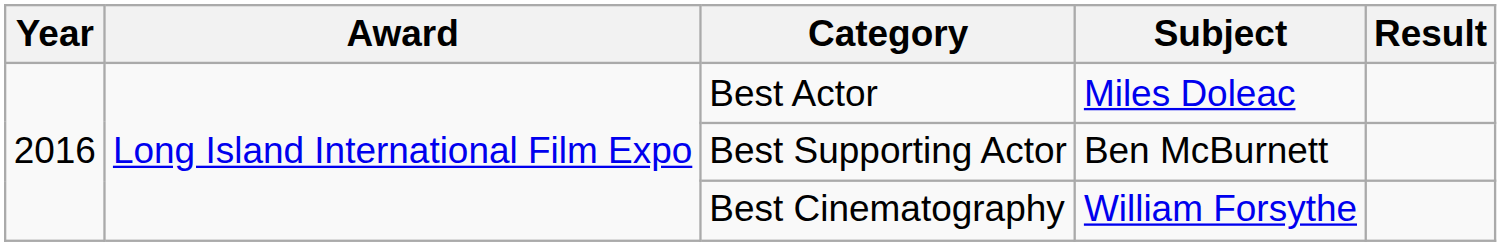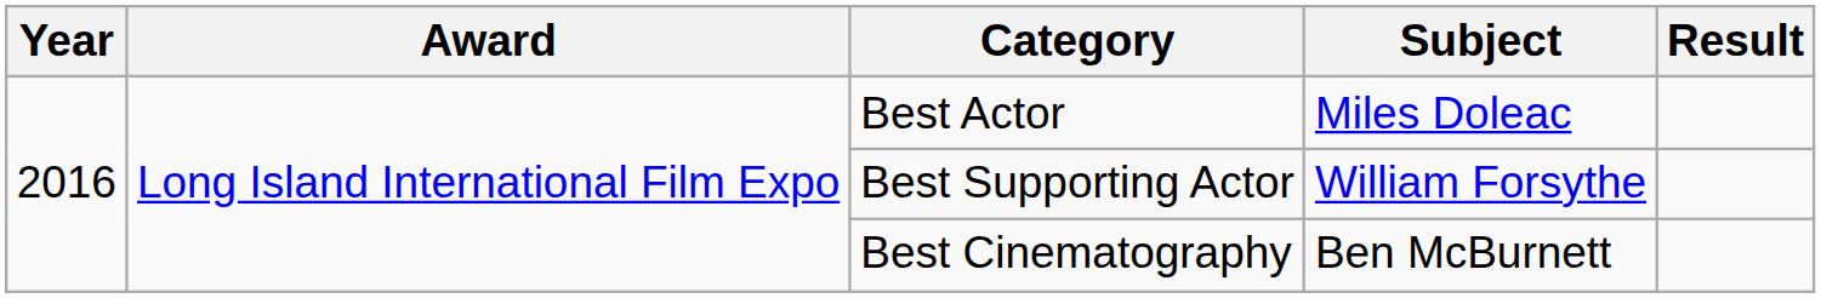Best Supporting Actor | Subject: Ben McBurnett -> William Forsythe
Best Cinematography | Subject: William Forsythe -> Ben McBurnett
